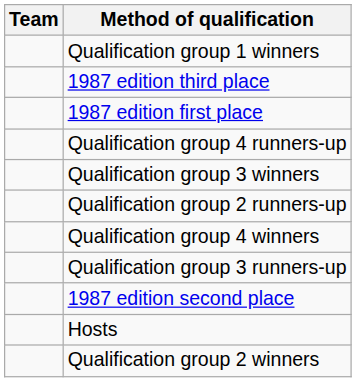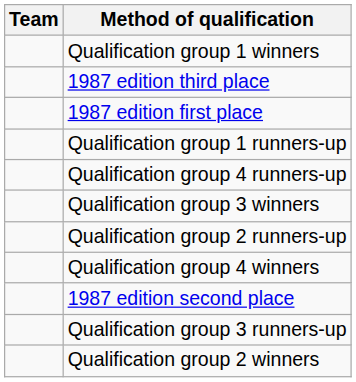+ row: Qualification group 1 runners-up
rows swapped: 1987 edition second place <-> Qualification group 3 runners-up
- row: Hosts
